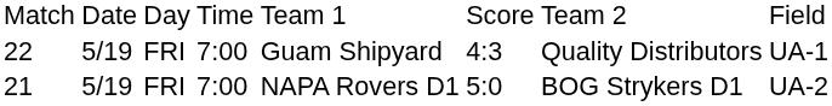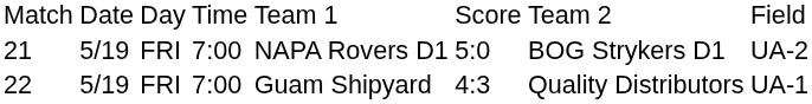rows swapped: 21 <-> 22
